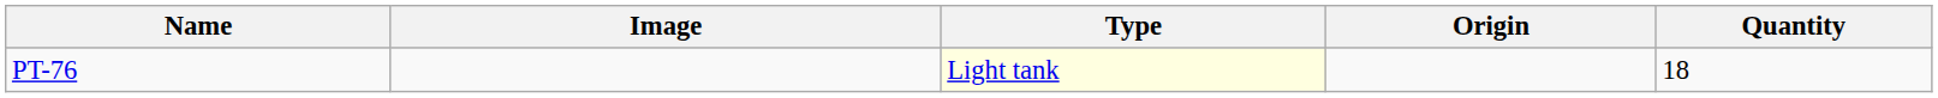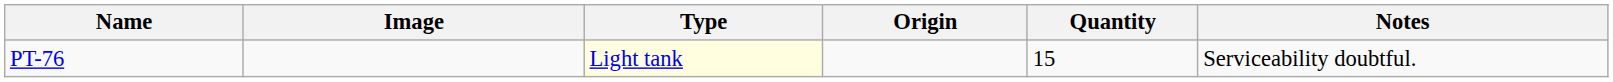+ column: Notes | Serviceability doubtful.
PT-76 | Quantity: 18 -> 15
